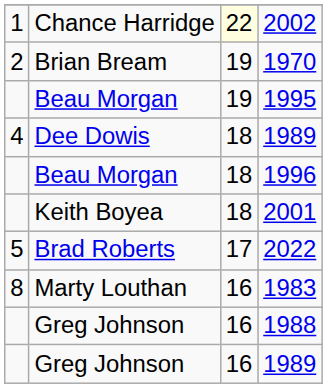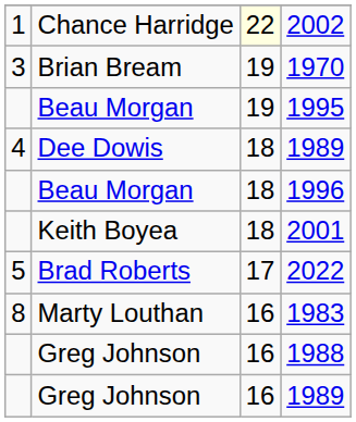1970 | column 1: 2 -> 3
